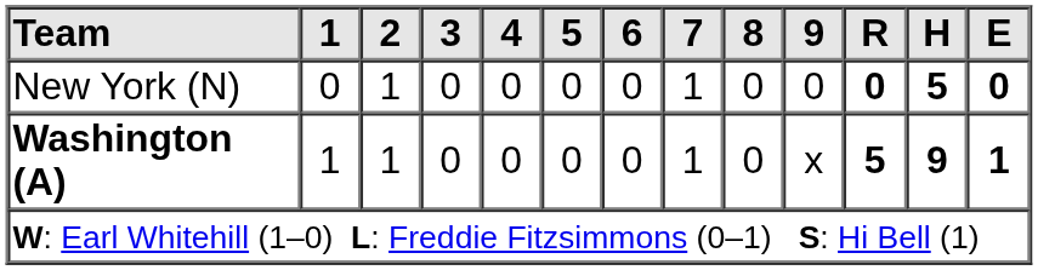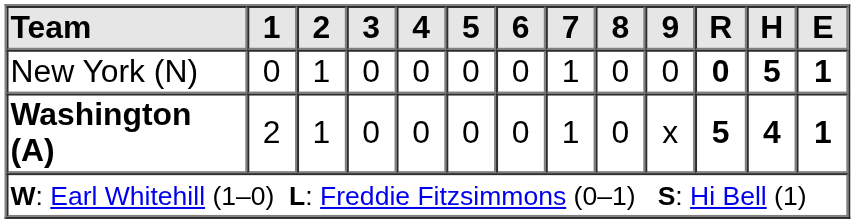New York (N) | E: 0 -> 1
Washington (A) | 1: 1 -> 2
Washington (A) | H: 9 -> 4
